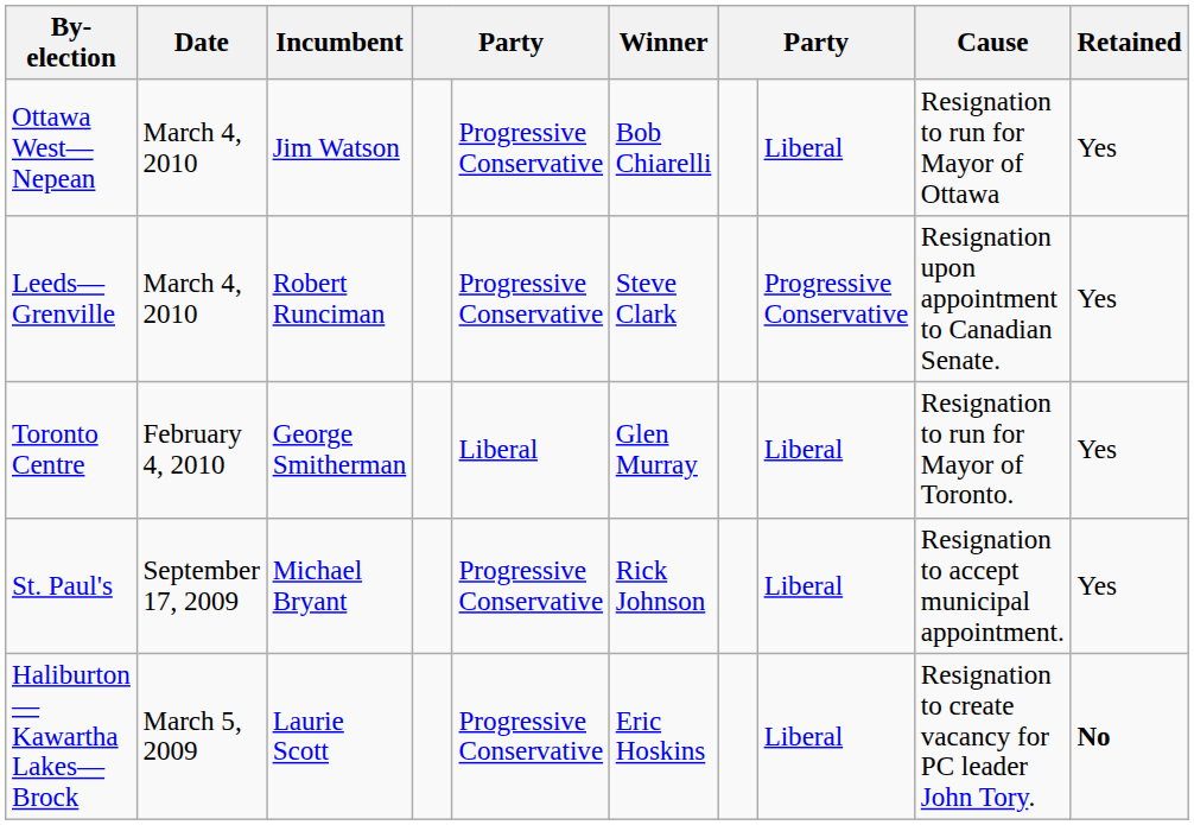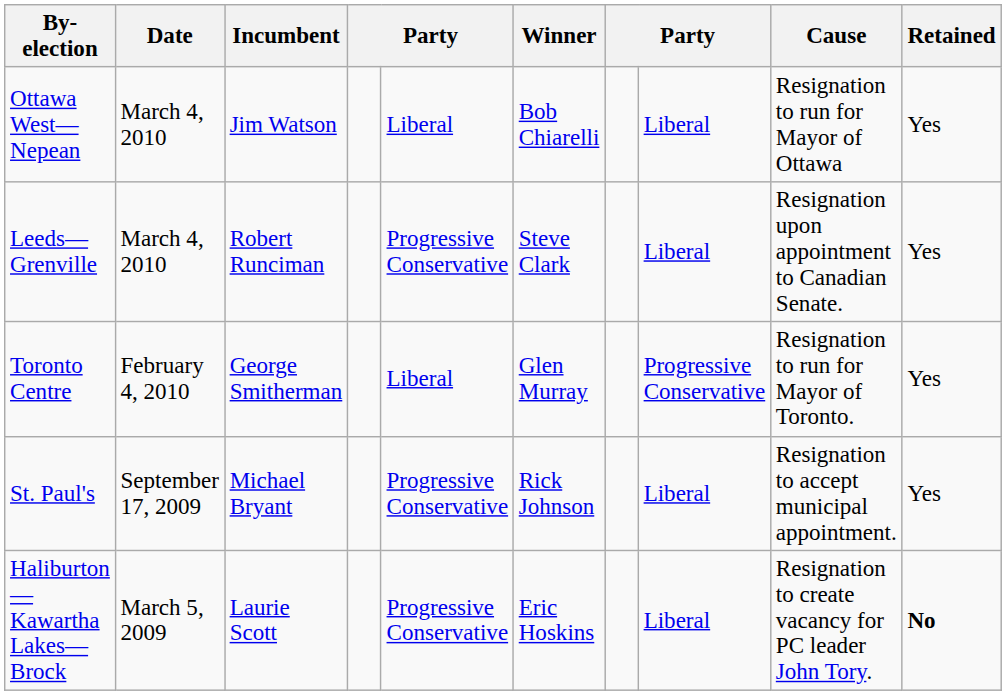Ottawa West—Nepean | column 5: Progressive Conservative -> Liberal
Leeds—Grenville | column 8: Progressive Conservative -> Liberal
Toronto Centre | column 8: Liberal -> Progressive Conservative
